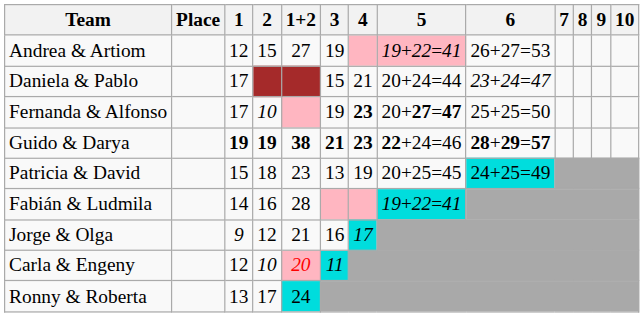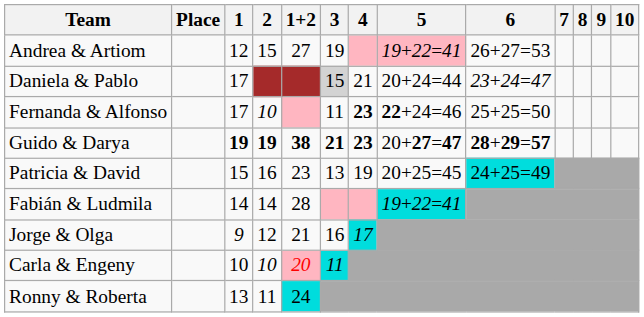Daniela & Pablo | 3: no background -> lightgrey background
Fernanda & Alfonso | 3: 19 -> 11
Fernanda & Alfonso | 5: 20+27=47 -> 22+24=46
Guido & Darya | 5: 22+24=46 -> 20+27=47
Patricia & David | 2: 18 -> 16
Fabián & Ludmila | 2: 16 -> 14
Carla & Engeny | 1: 12 -> 10
Ronny & Roberta | 2: 17 -> 11
